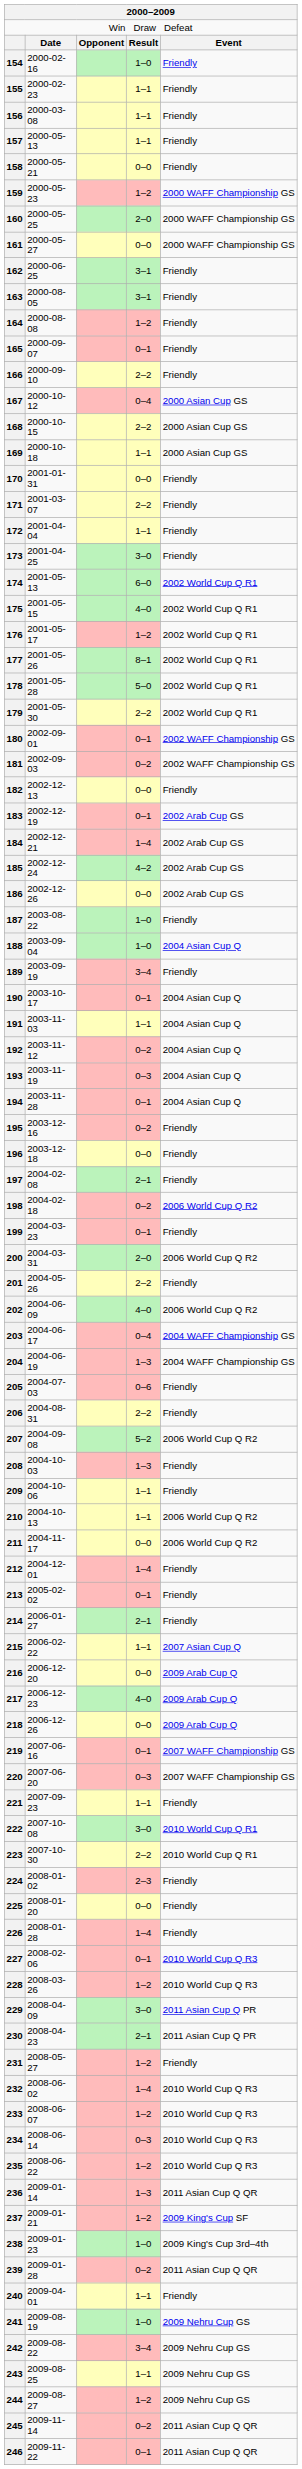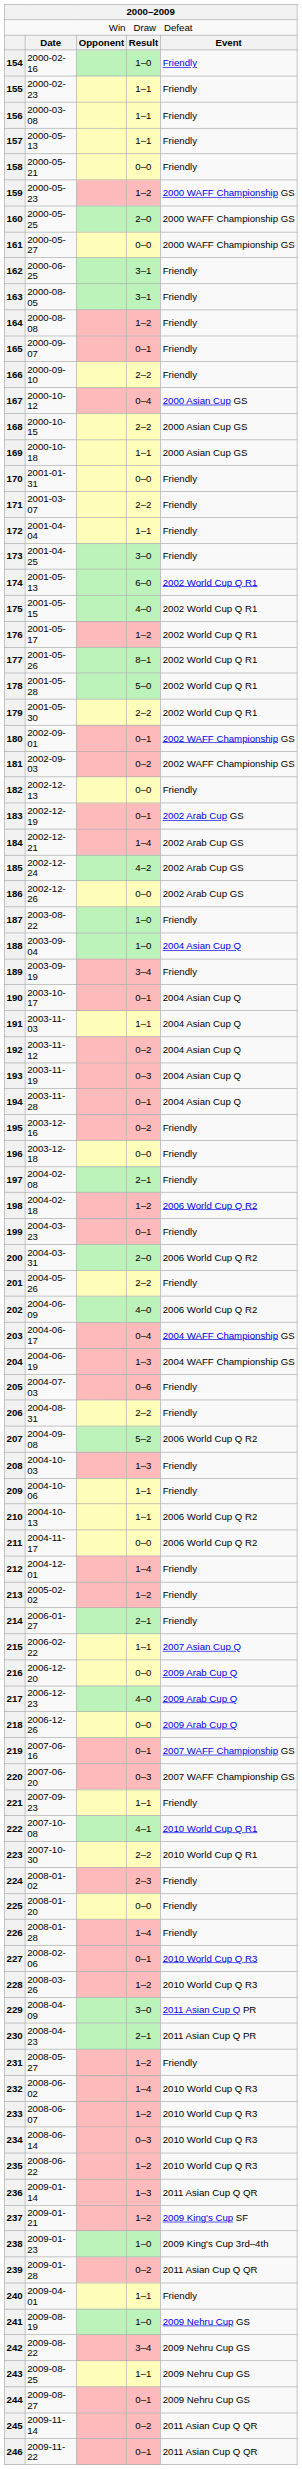198 | column 4: 0–2 -> 1–2
213 | column 4: 0–1 -> 1–2
222 | column 4: 3–0 -> 4–1
244 | column 4: 1–2 -> 0–1
